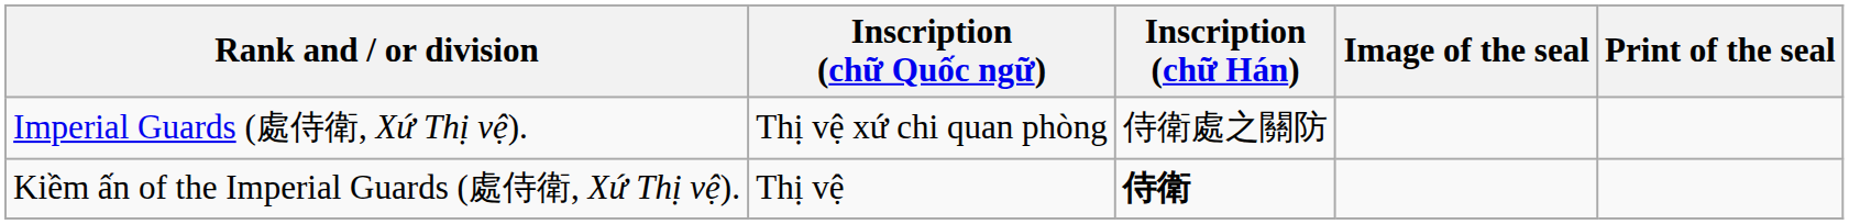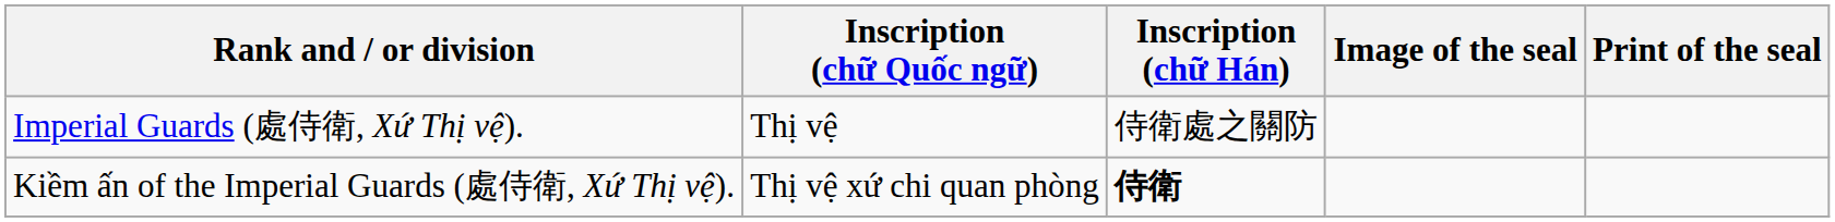Imperial Guards (處侍衛, Xứ Thị vệ). | Inscription (chữ Quốc ngữ): Thị vệ xứ chi quan phòng -> Thị vệ
Kiềm ấn of the Imperial Guards (處侍衛, Xứ Thị vệ). | Inscription (chữ Quốc ngữ): Thị vệ -> Thị vệ xứ chi quan phòng
